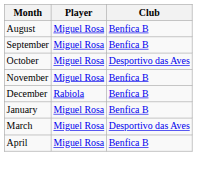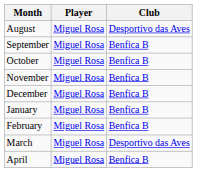August | Club: Benfica B -> Desportivo das Aves
October | Club: Desportivo das Aves -> Benfica B
December | Player: Rabiola -> Miguel Rosa
+ row: February | Miguel Rosa | Benfica B
